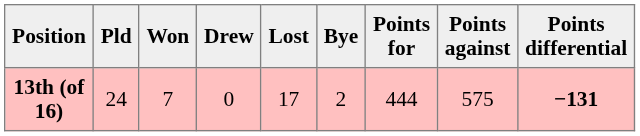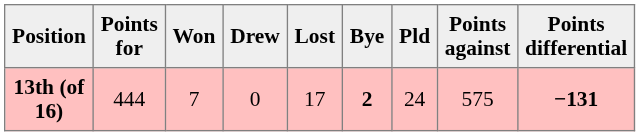columns swapped: Pld <-> Points for
13th (of 16) | Bye: normal -> bold
